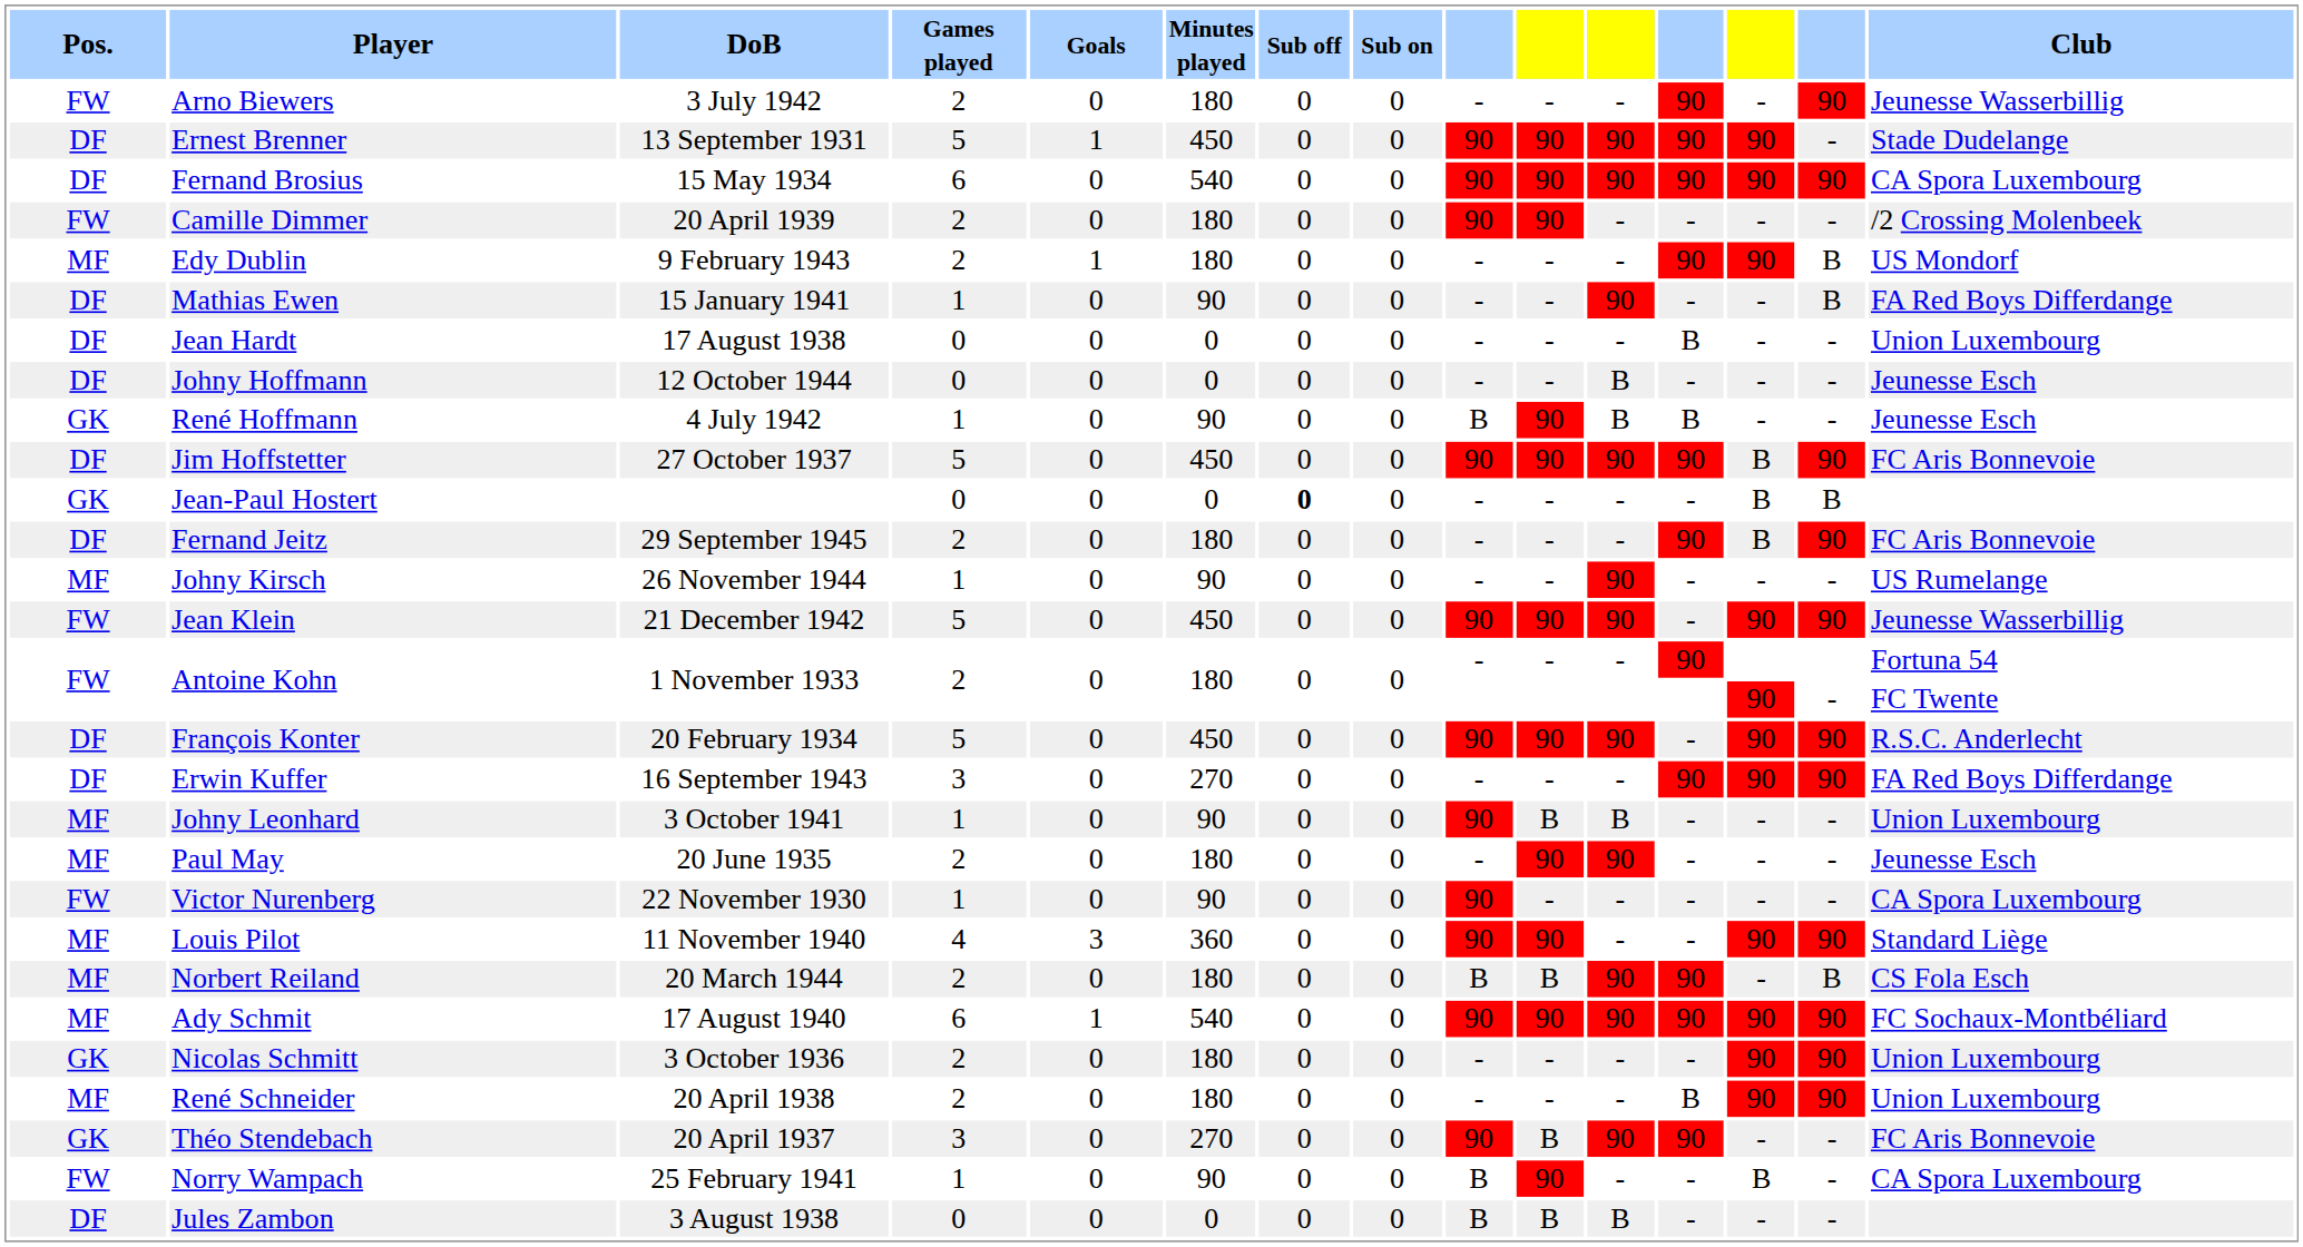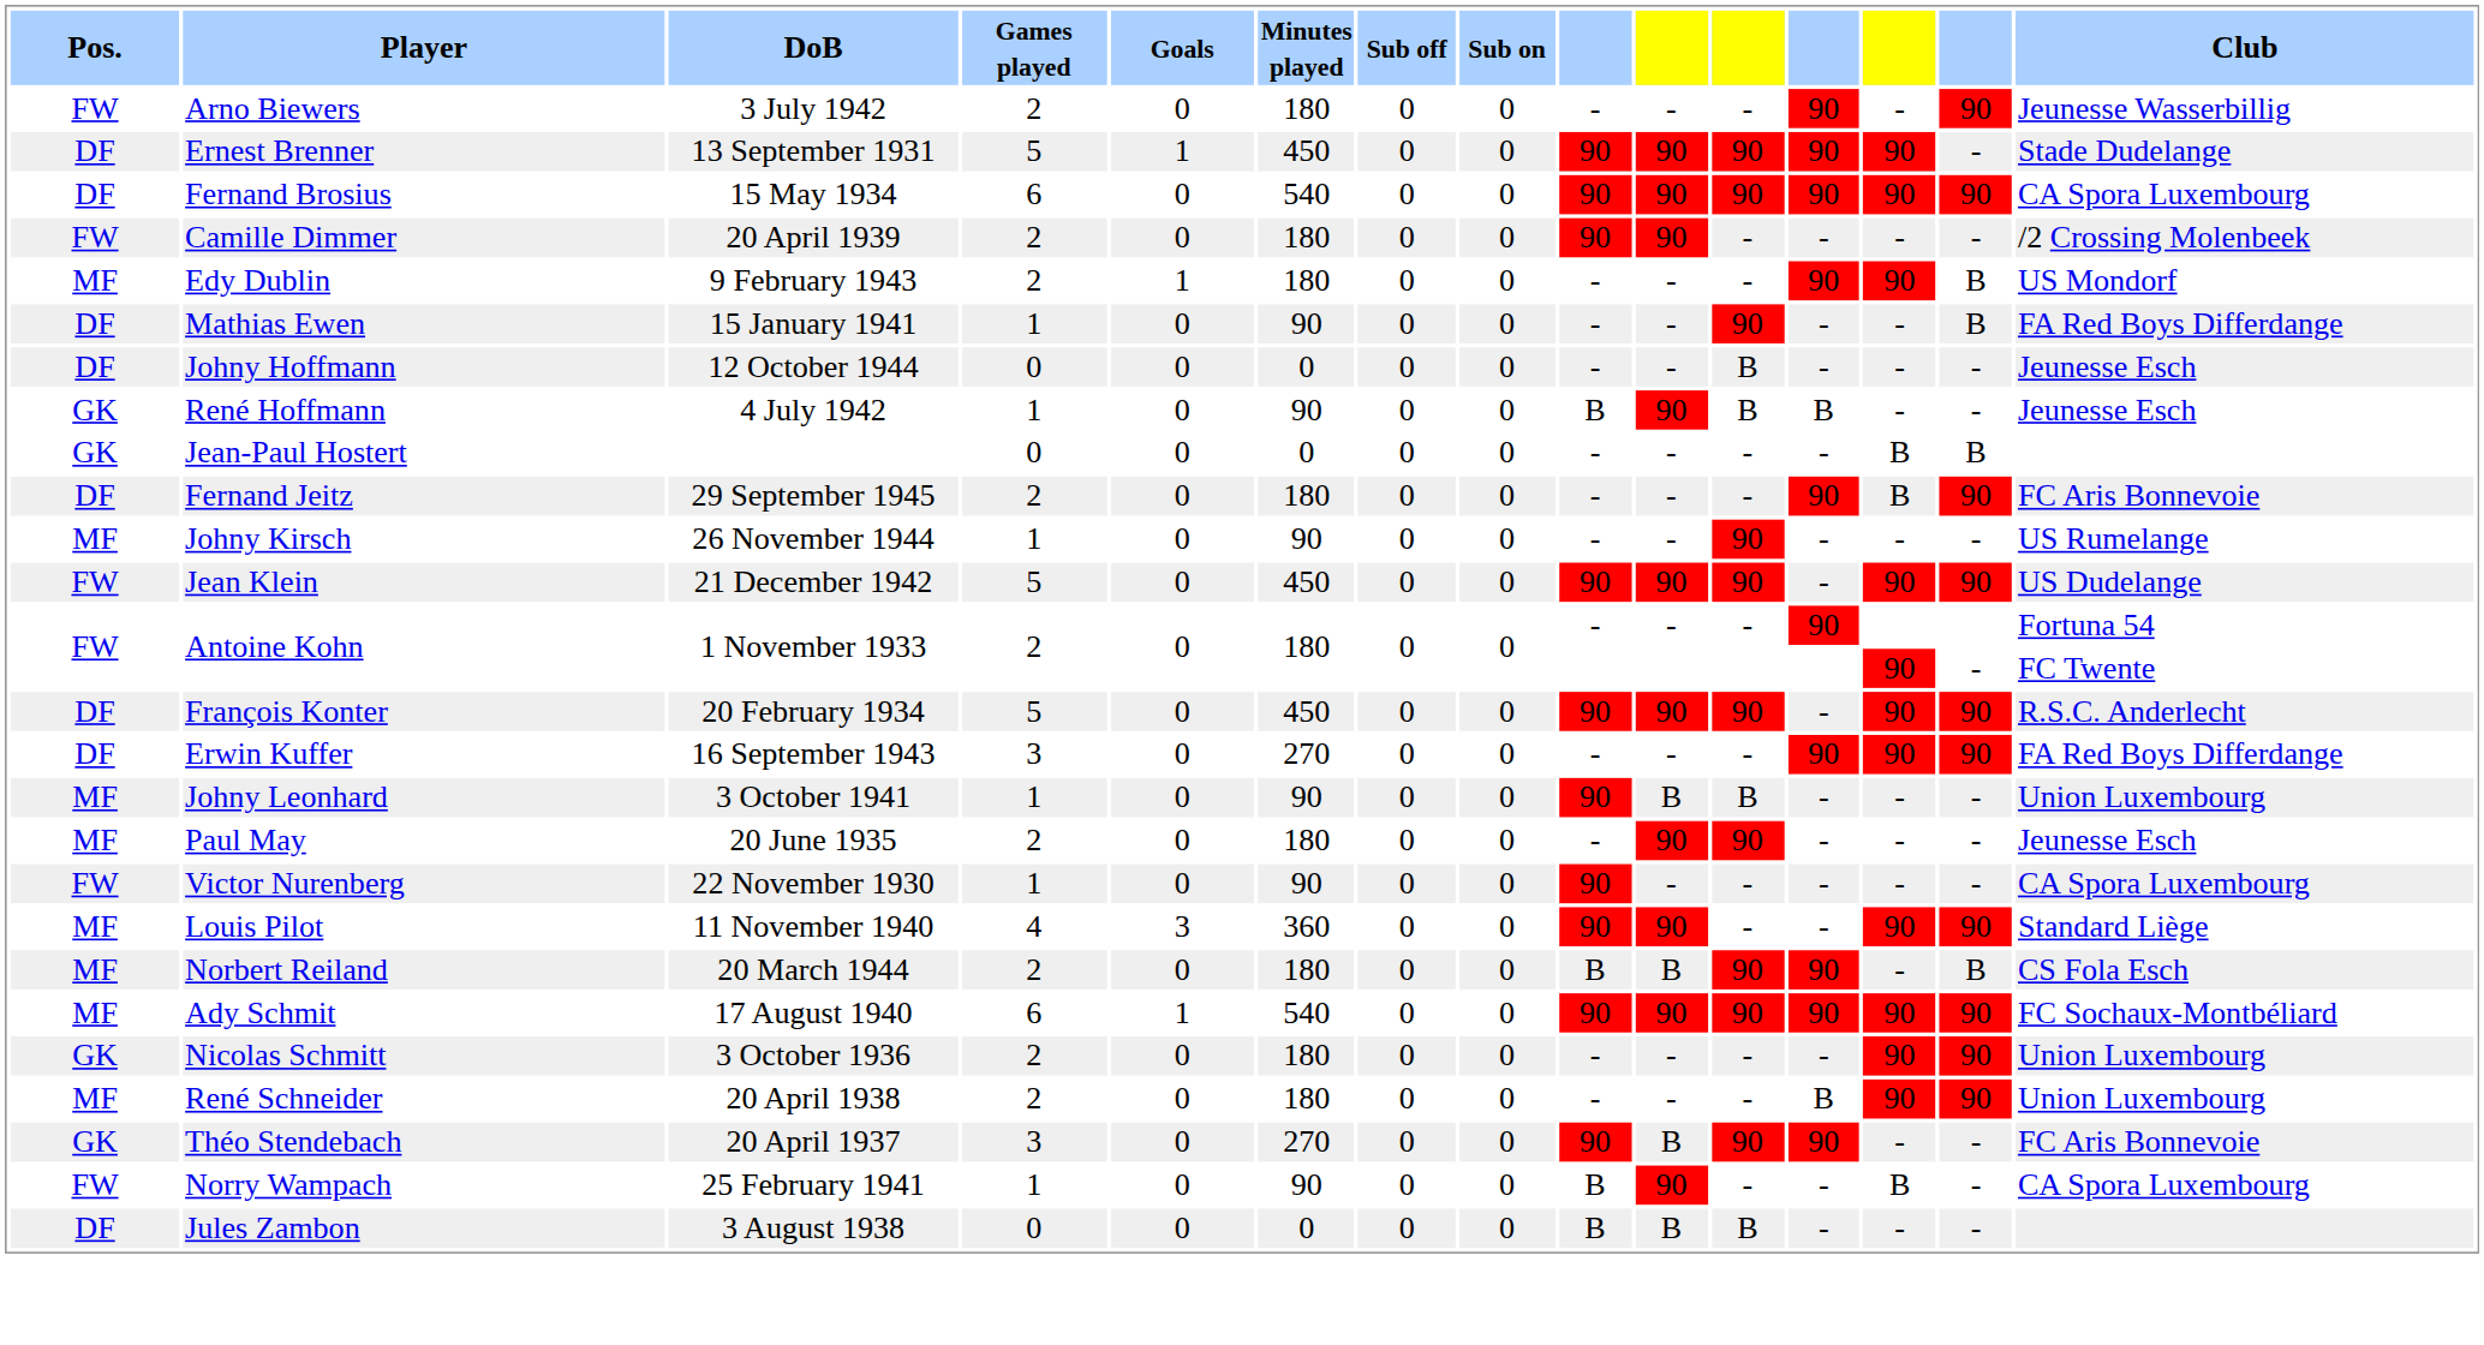- row: DF | Jean Hardt | 17 August 1938 | 0 | 0 | 0 | 0 | 0 | - | - | - | B | - | - | Union Luxembourg
- row: DF | Jim Hoffstetter | 27 October 1937 | 5 | 0 | 450 | 0 | 0 | 90 | 90 | 90 | 90 | B | 90 | FC Aris Bonnevoie
Jean-Paul Hostert | Sub off: bold -> normal
Jean Klein | Club: Jeunesse Wasserbillig -> US Dudelange
